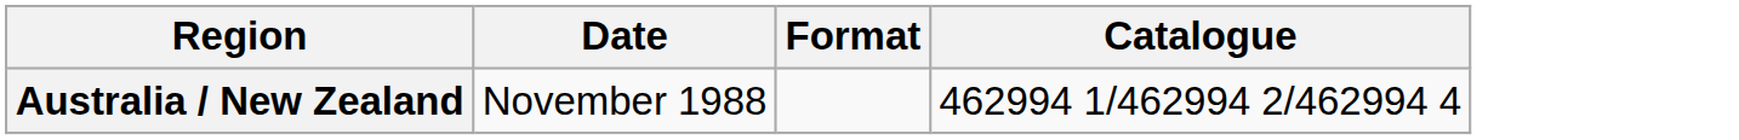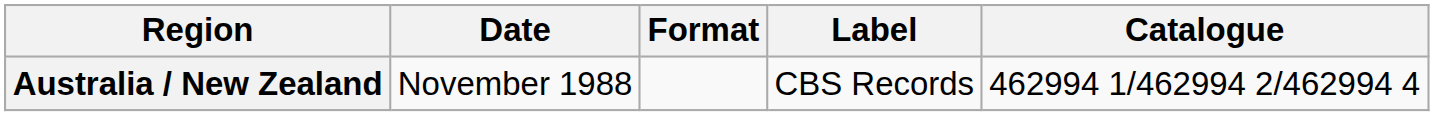+ column: Label | CBS Records
